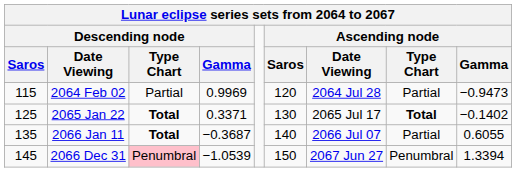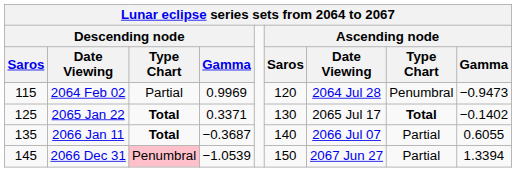2064 Feb 02 | Ascending node / Type Chart: Partial -> Penumbral
2066 Dec 31 | Ascending node / Type Chart: Penumbral -> Partial
